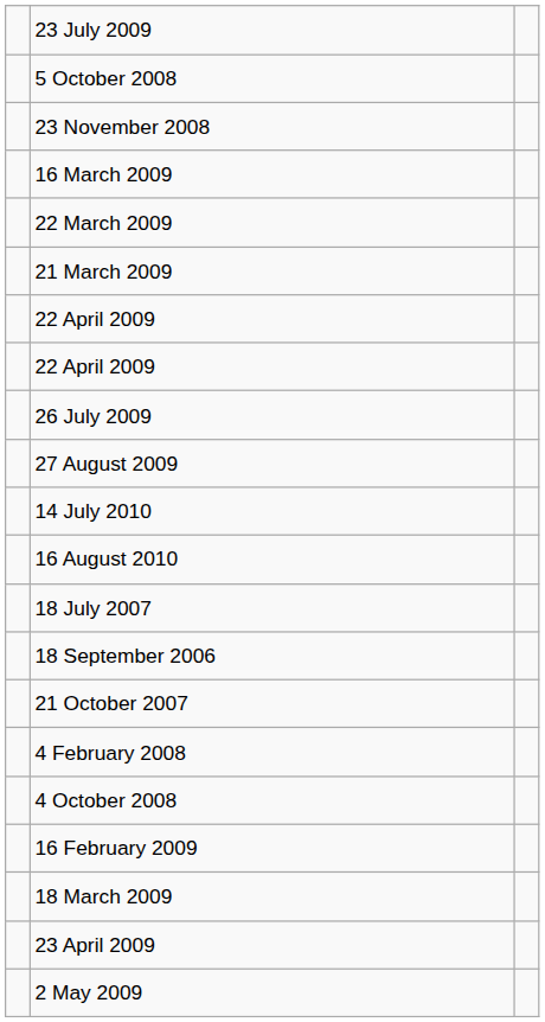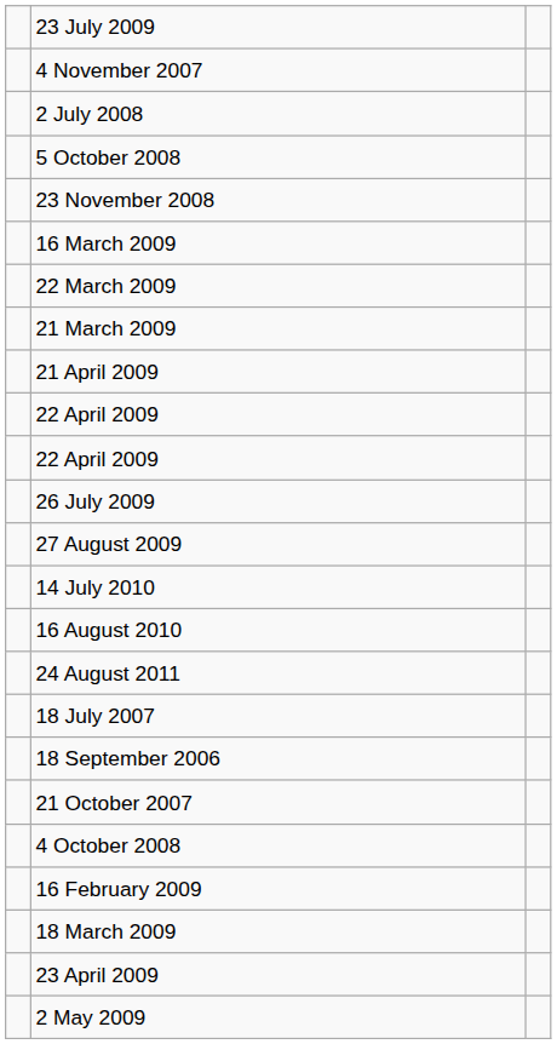+ row: 4 November 2007
+ row: 2 July 2008
+ row: 21 April 2009
+ row: 24 August 2011
- row: 4 February 2008
